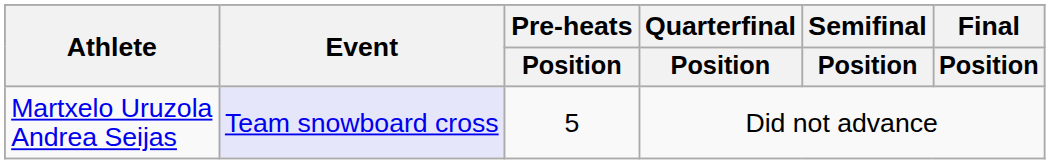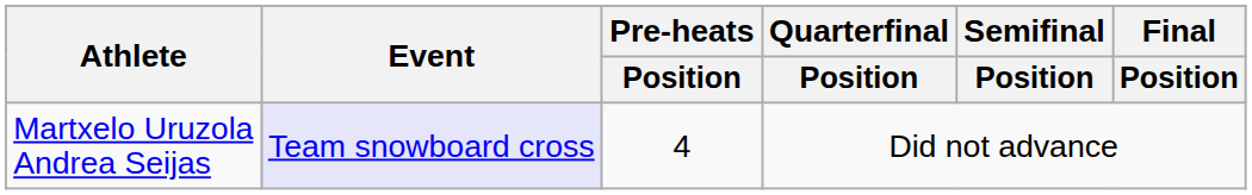Martxelo Uruzola Andrea Seijas | Pre-heats / Position: 5 -> 4
